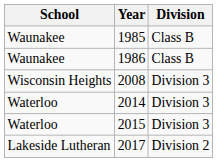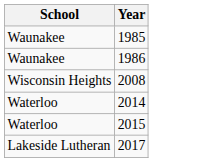- column: Division | Class B | Class B | Division 3 | Division 3 | Division 3 | Division 2
